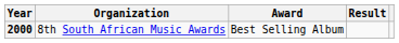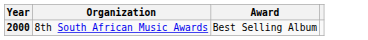- column: Result
